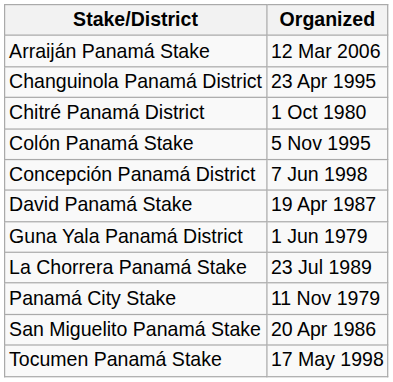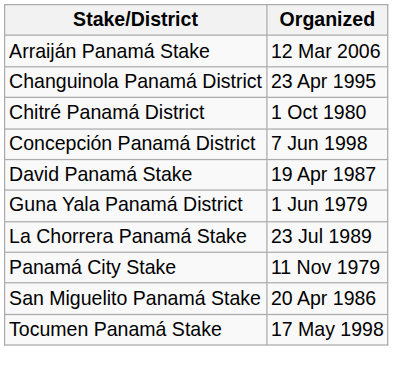- row: Colón Panamá Stake | 5 Nov 1995
